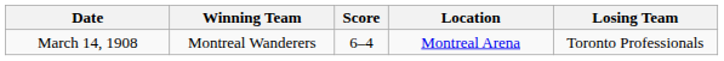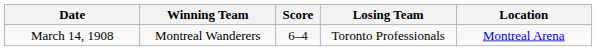columns swapped: Losing Team <-> Location
